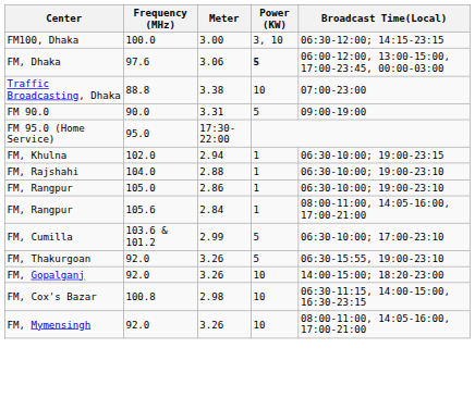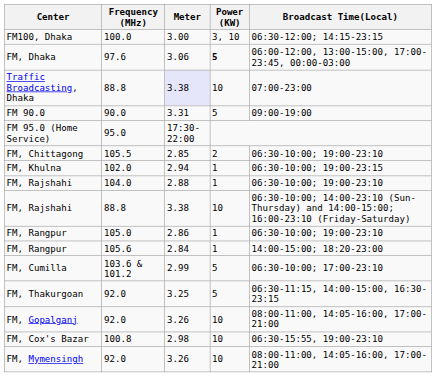Traffic Broadcasting, Dhaka | Meter: no background -> lavender background
+ row: FM, Chittagong | 105.5 | 2.85 | 2 | 06:30-10:00; 19:00-23:10
+ row: FM, Rajshahi | 88.8 | 3.38 | 10 | 06:30-10:00; 14:00-23:10 (Sun-Thursday) and 14:00-15:00; 16:00-23:10 (Friday-Saturday)
FM, Rangpur / 105.6 | Broadcast Time(Local): 08:00-11:00, 14:05-16:00, 17:00-21:00 -> 14:00-15:00; 18:20-23:00
FM, Thakurgoan | Meter: 3.26 -> 3.25
FM, Thakurgoan | Broadcast Time(Local): 06:30-15:55, 19:00-23:10 -> 06:30-11:15, 14:00-15:00, 16:30-23:15
FM, Gopalganj | Broadcast Time(Local): 14:00-15:00; 18:20-23:00 -> 08:00-11:00, 14:05-16:00, 17:00-21:00
FM, Cox's Bazar | Broadcast Time(Local): 06:30-11:15, 14:00-15:00, 16:30-23:15 -> 06:30-15:55, 19:00-23:10
